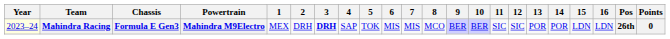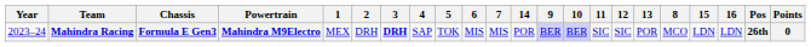columns swapped: 8 <-> 14
Mahindra Racing | Year: lightyellow background -> no background
